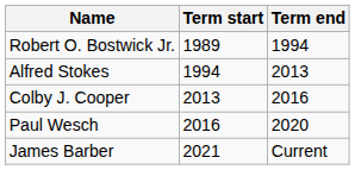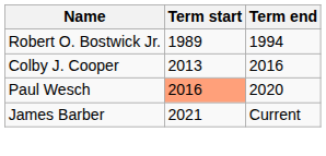- row: Alfred Stokes | 1994 | 2013
Paul Wesch | Term start: no background -> lightsalmon background
